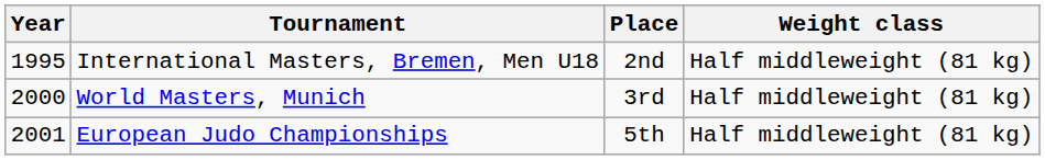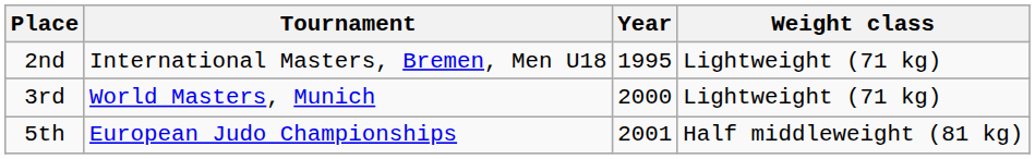columns swapped: Year <-> Place
International Masters, Bremen, Men U18 | Weight class: Half middleweight (81 kg) -> Lightweight (71 kg)
World Masters, Munich | Weight class: Half middleweight (81 kg) -> Lightweight (71 kg)
